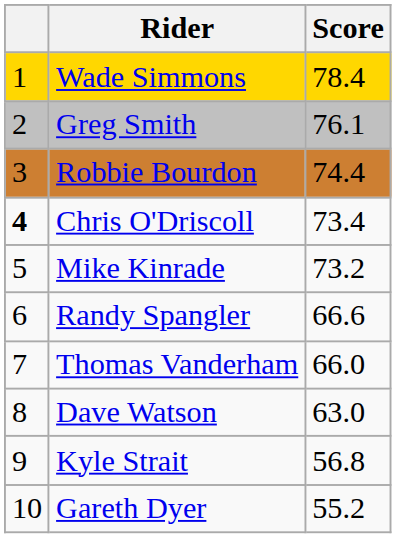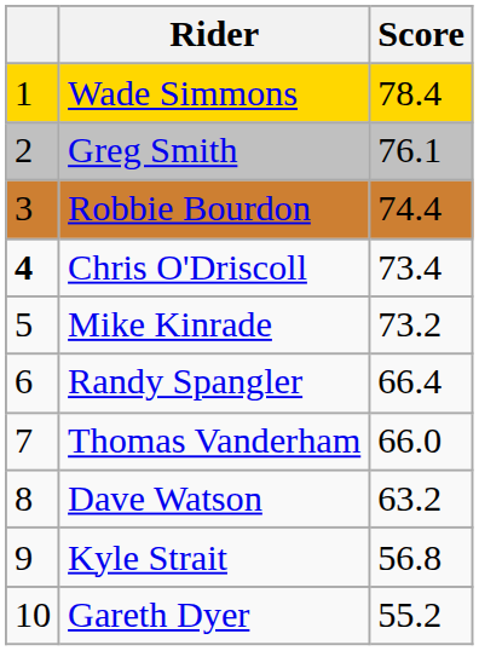Randy Spangler | Score: 66.6 -> 66.4
Dave Watson | Score: 63.0 -> 63.2
